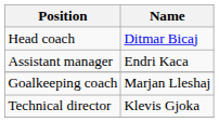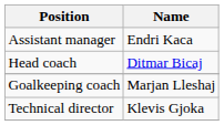rows swapped: Head coach <-> Assistant manager
